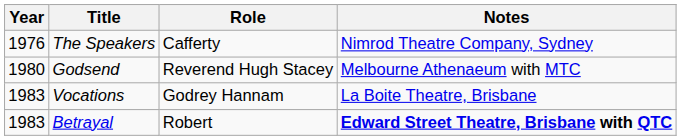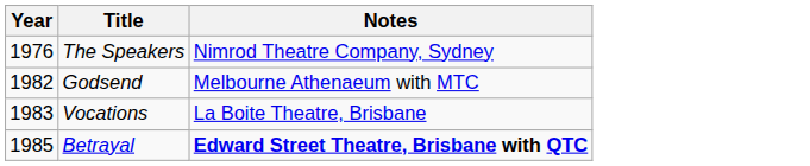- column: Role | Cafferty | Reverend Hugh Stacey | Godrey Hannam | Robert
Godsend | Year: 1980 -> 1982
Betrayal | Year: 1983 -> 1985
